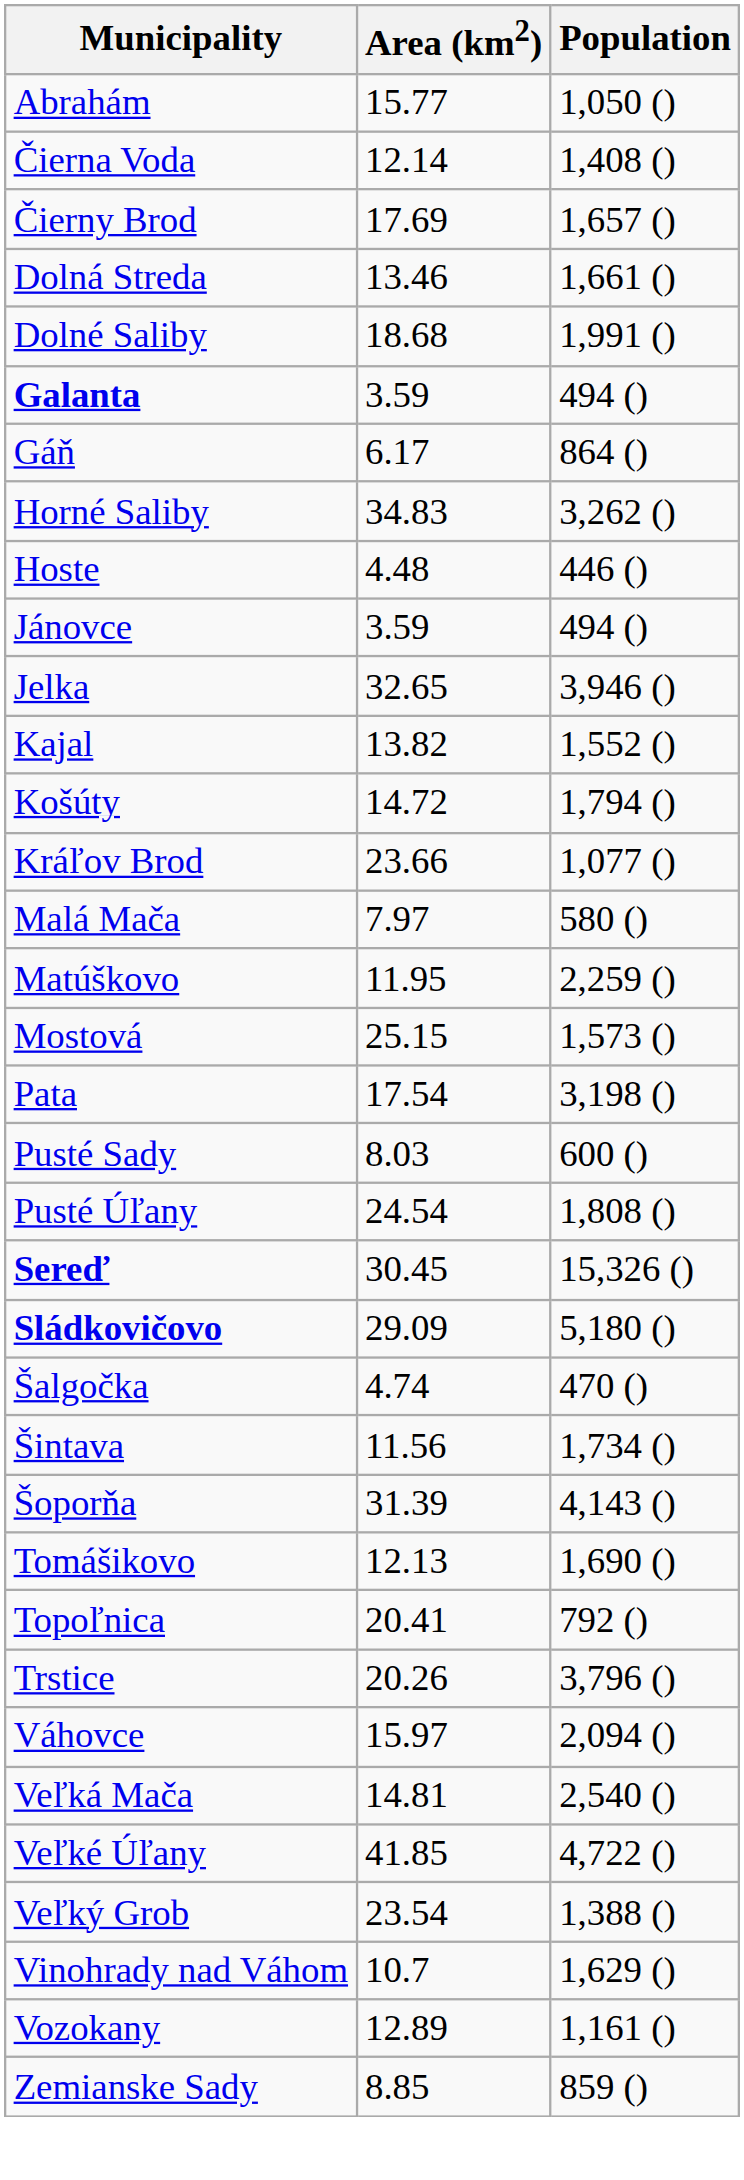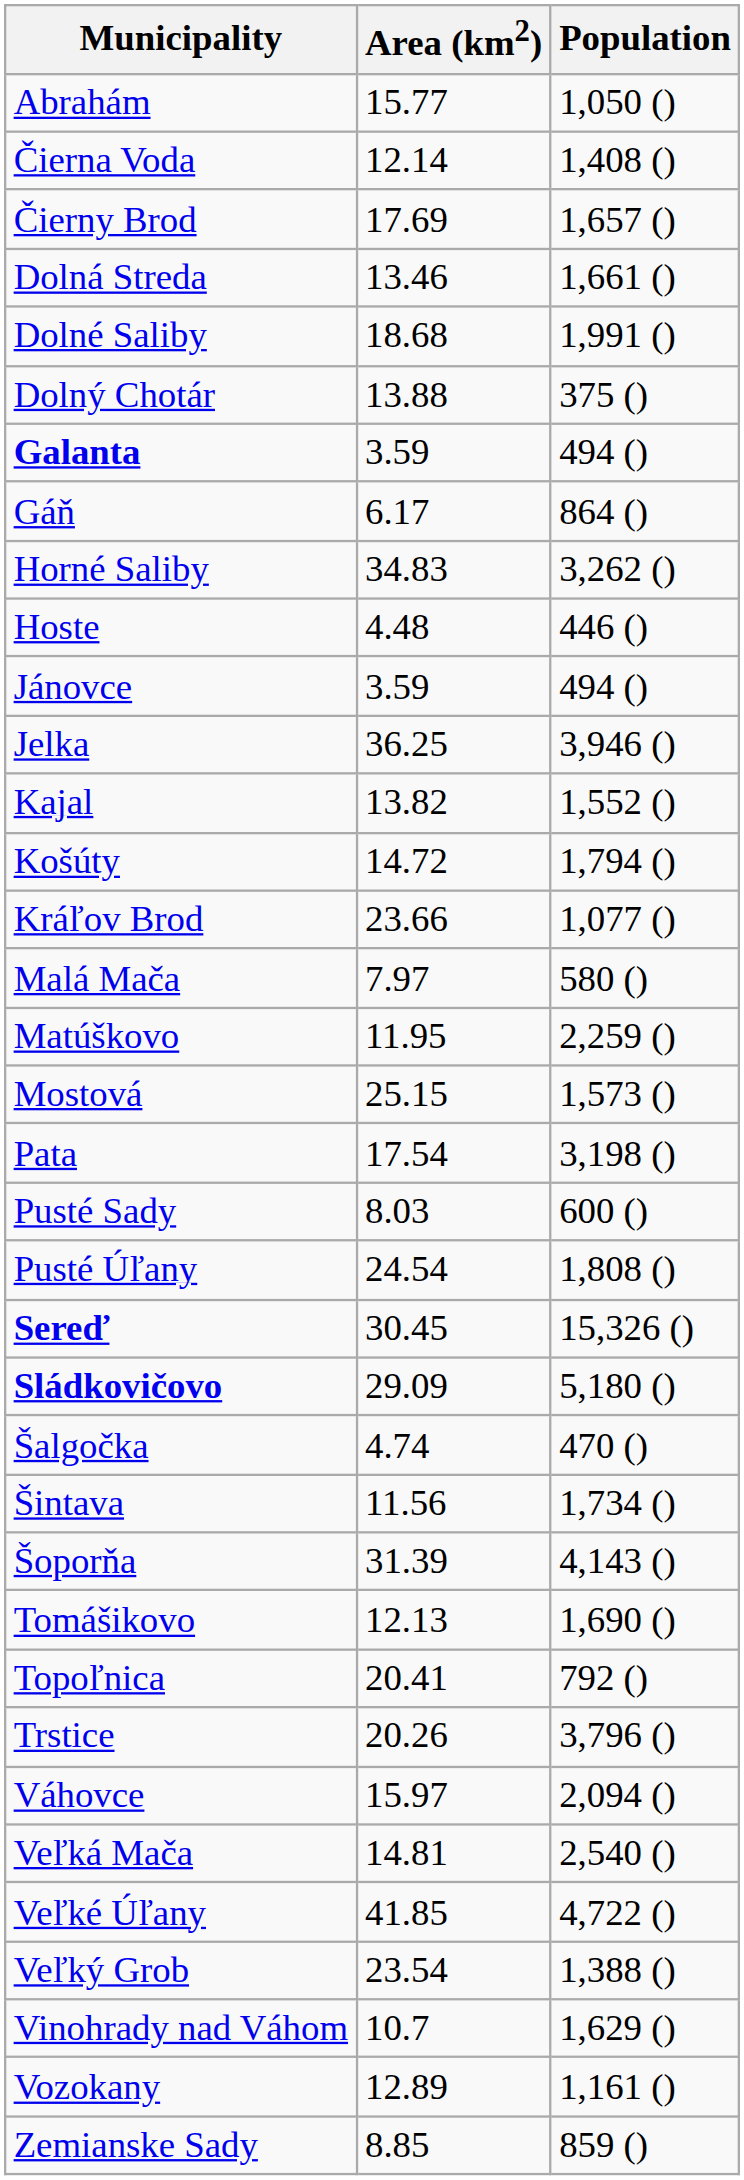+ row: Dolný Chotár | 13.88 | 375 ()
Jelka | Area (km2): 32.65 -> 36.25
